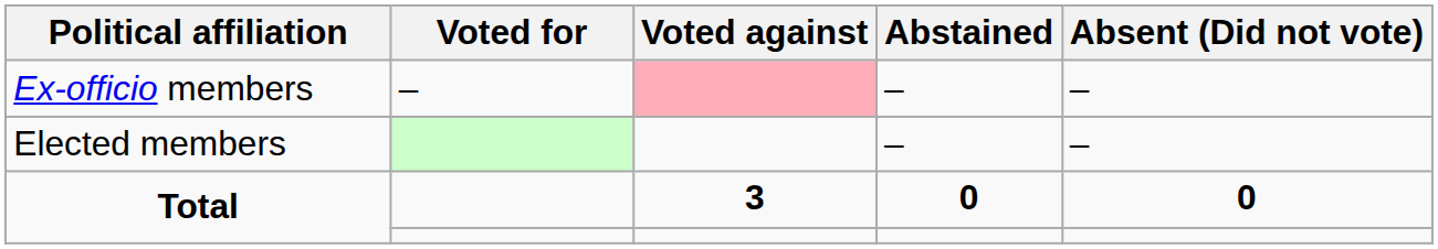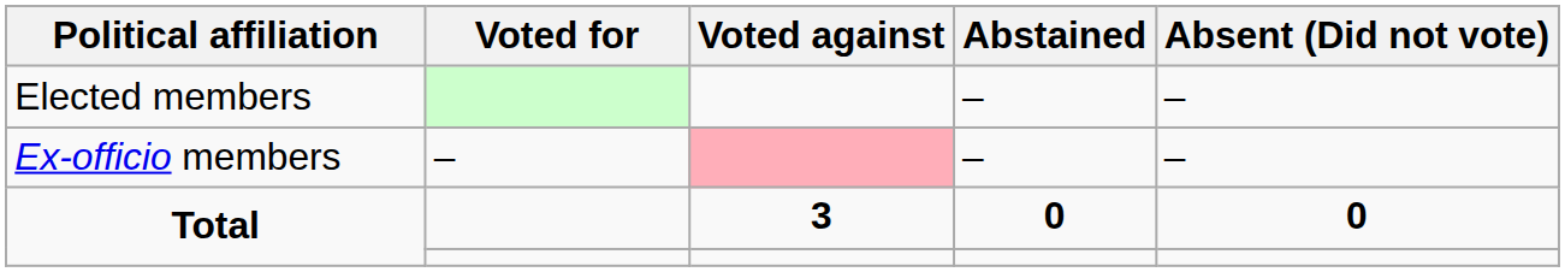rows swapped: Elected members <-> Ex-officio members
